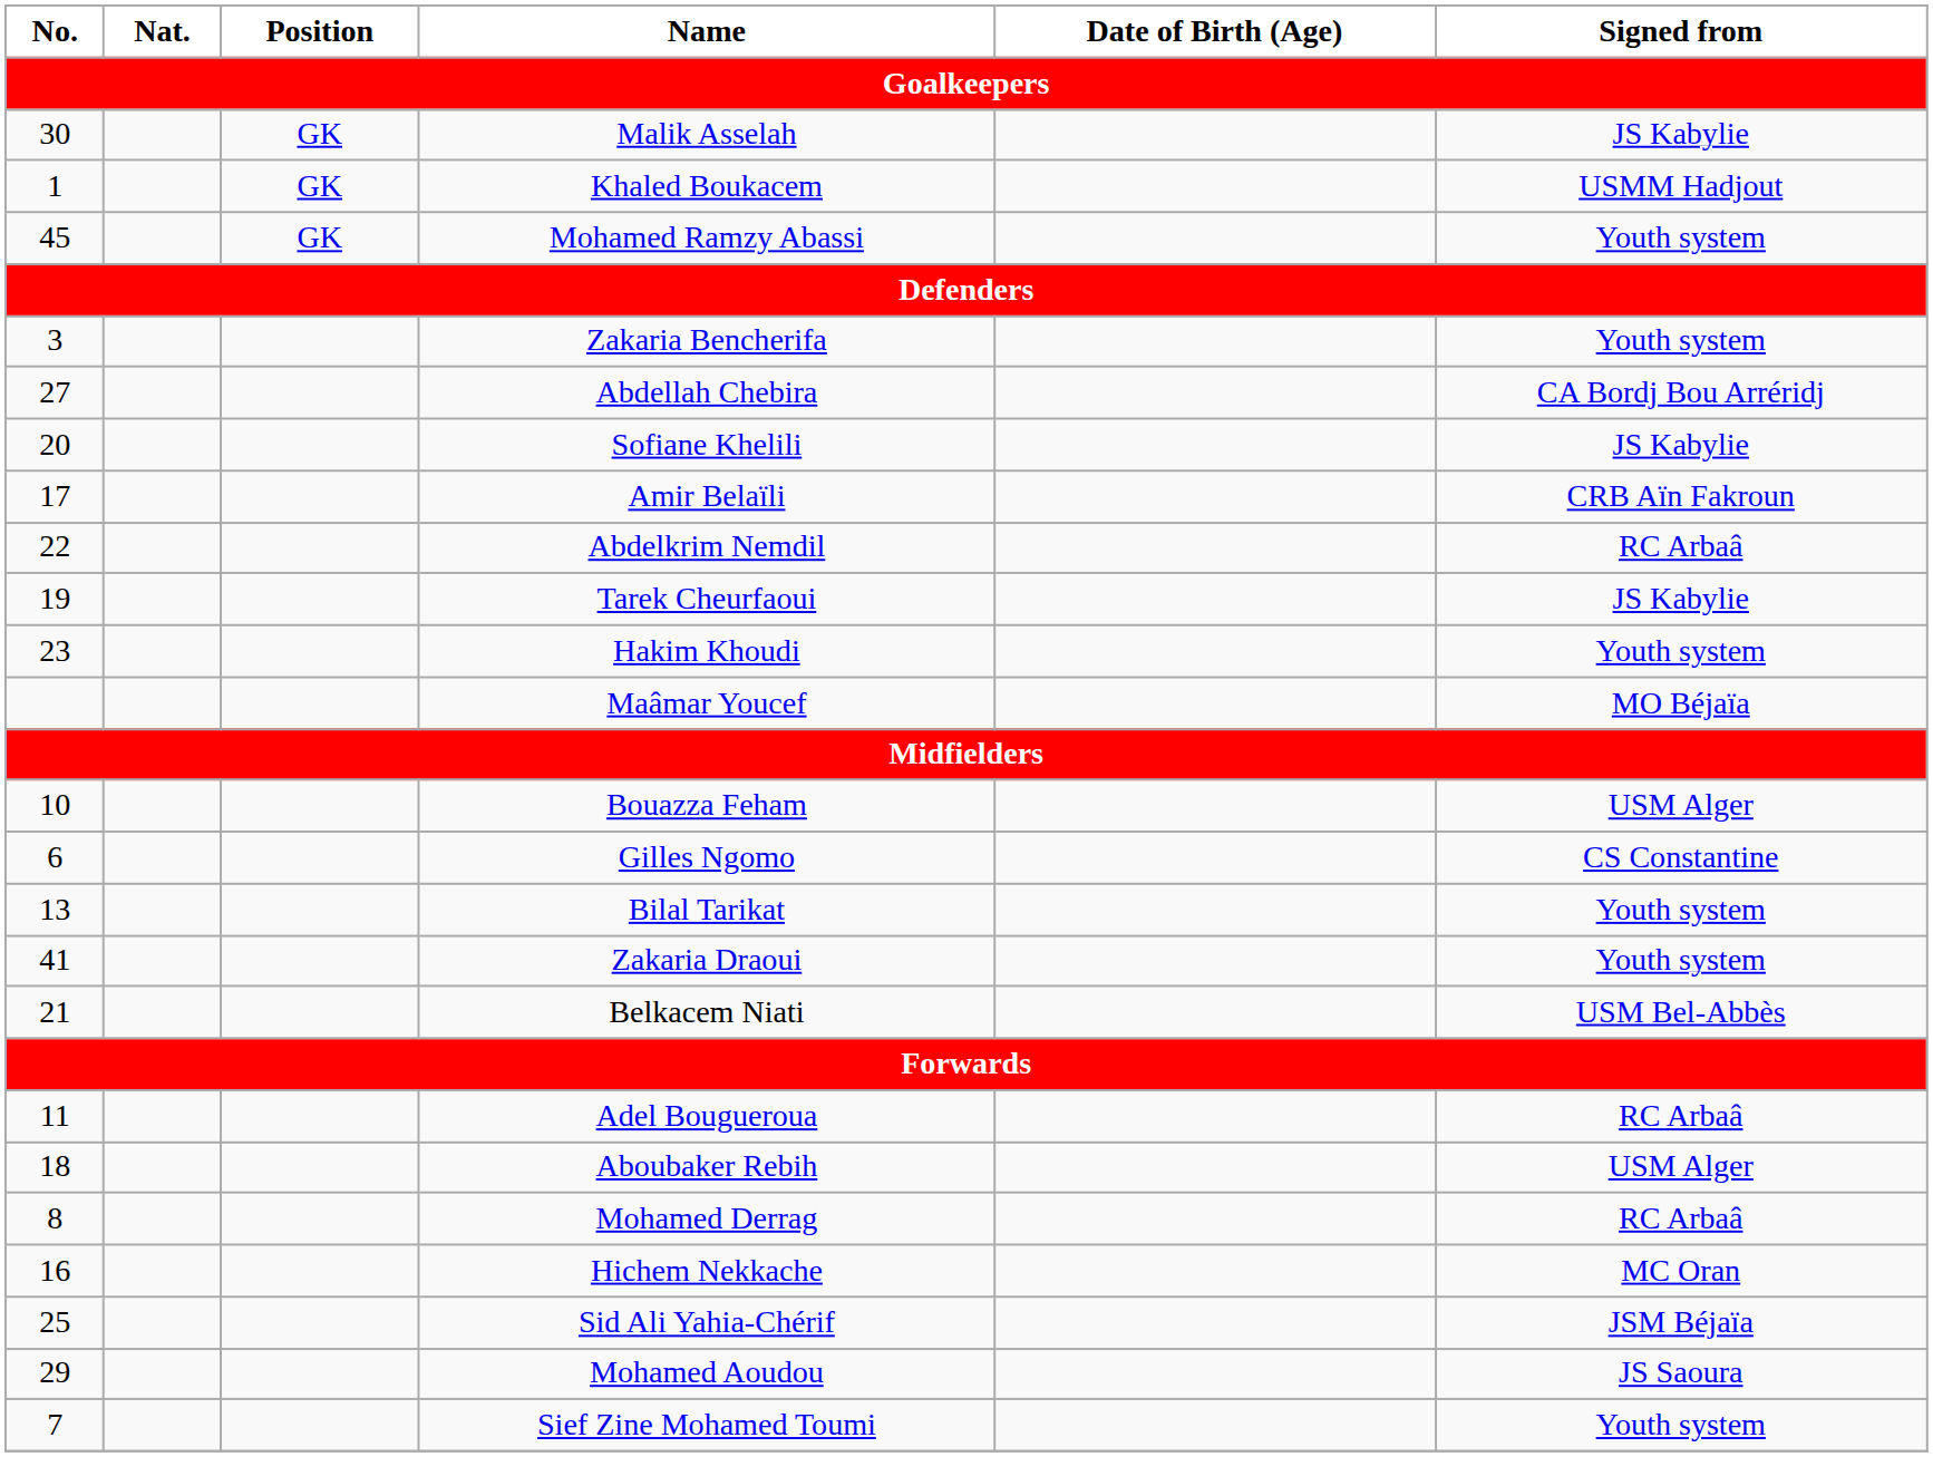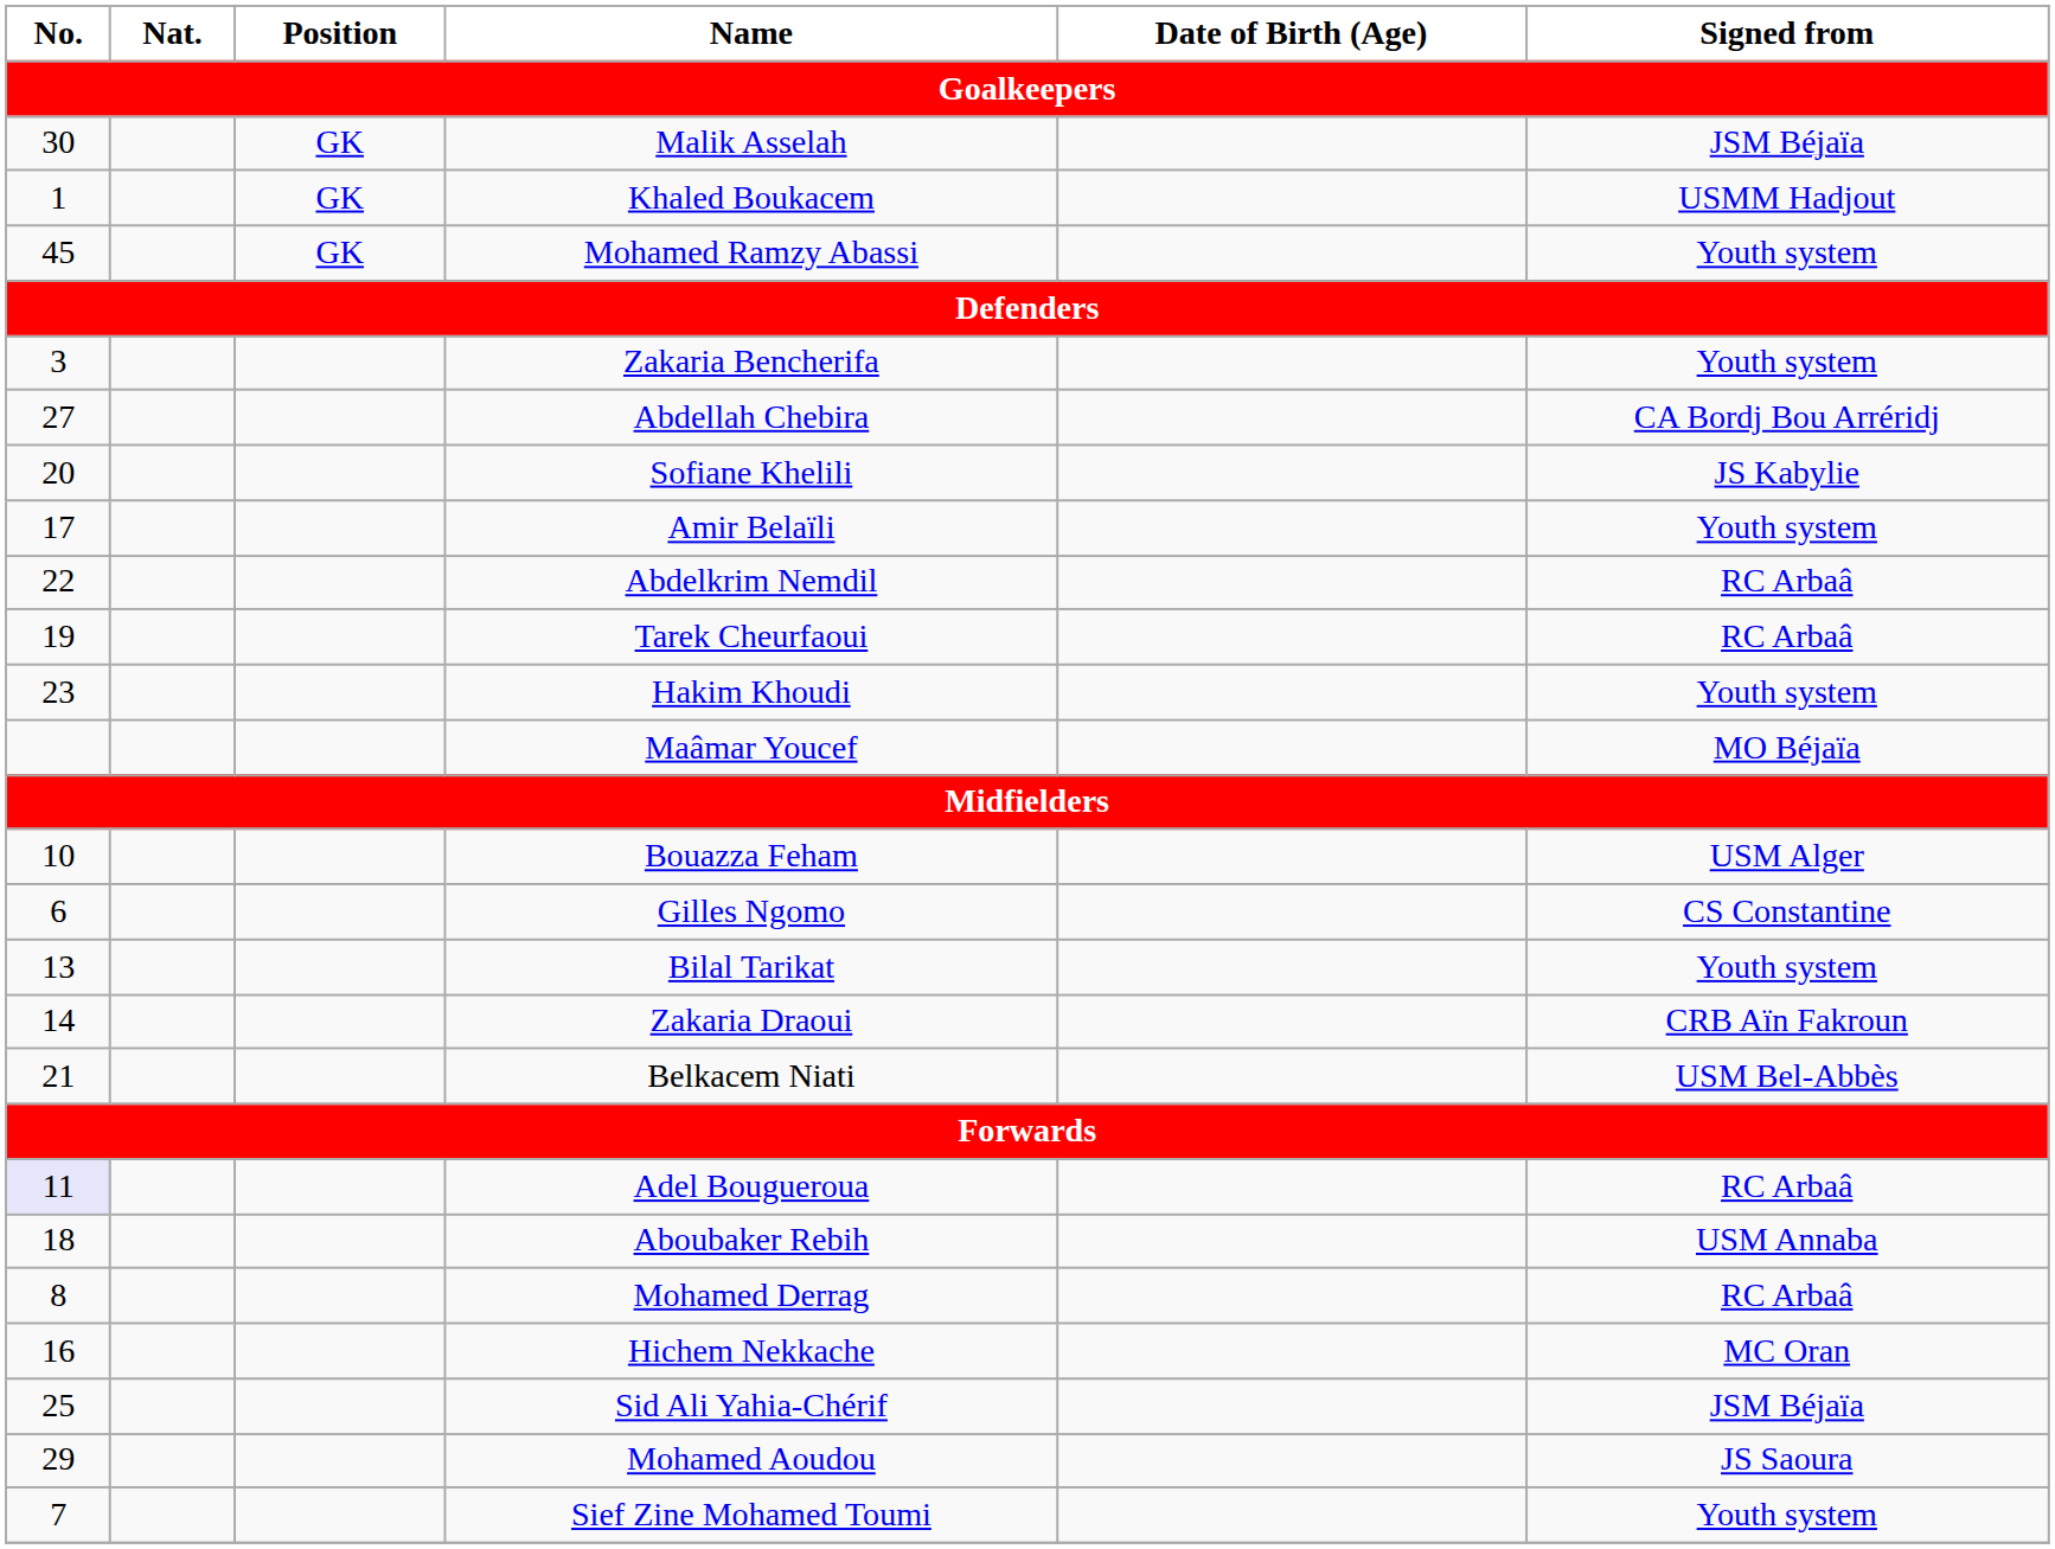Malik Asselah | Signed from: JS Kabylie -> JSM Béjaïa
Amir Belaïli | Signed from: CRB Aïn Fakroun -> Youth system
Tarek Cheurfaoui | Signed from: JS Kabylie -> RC Arbaâ
Zakaria Draoui | No.: 41 -> 14
Zakaria Draoui | Signed from: Youth system -> CRB Aïn Fakroun
Adel Bougueroua | No.: no background -> lavender background
Aboubaker Rebih | Signed from: USM Alger -> USM Annaba
